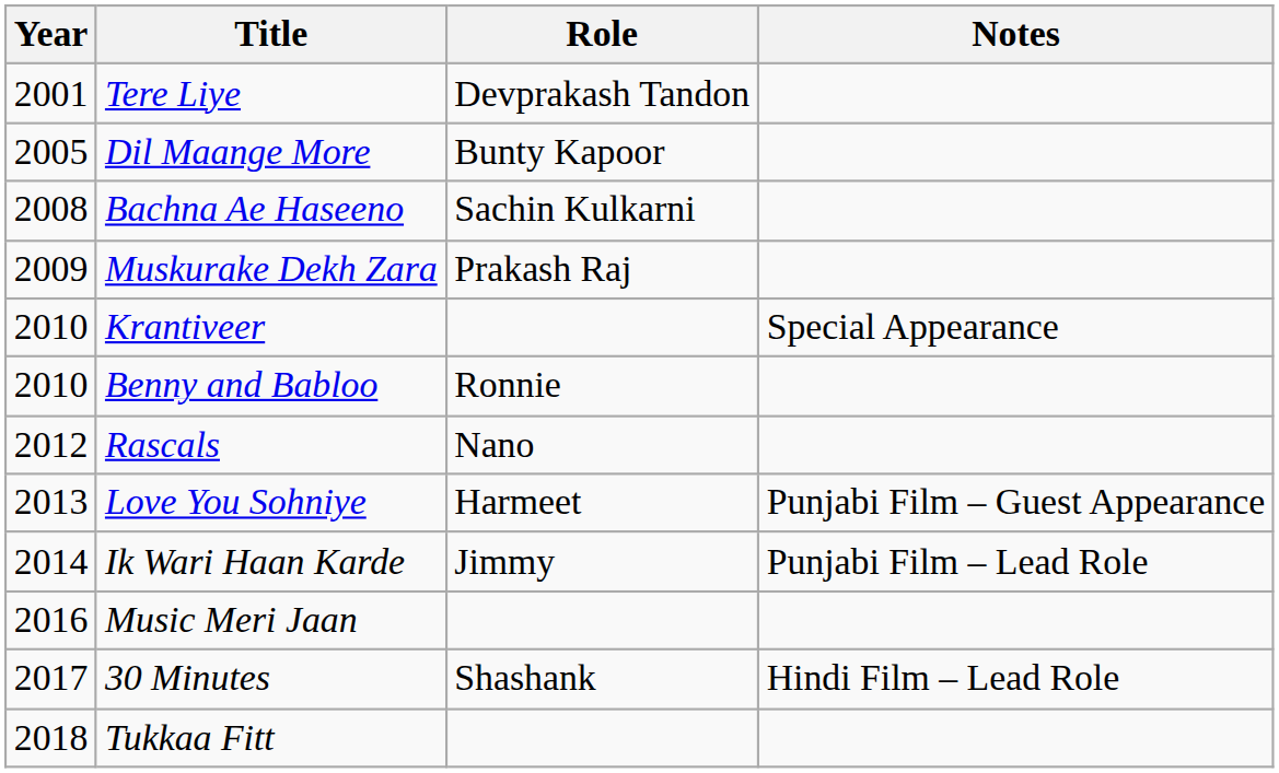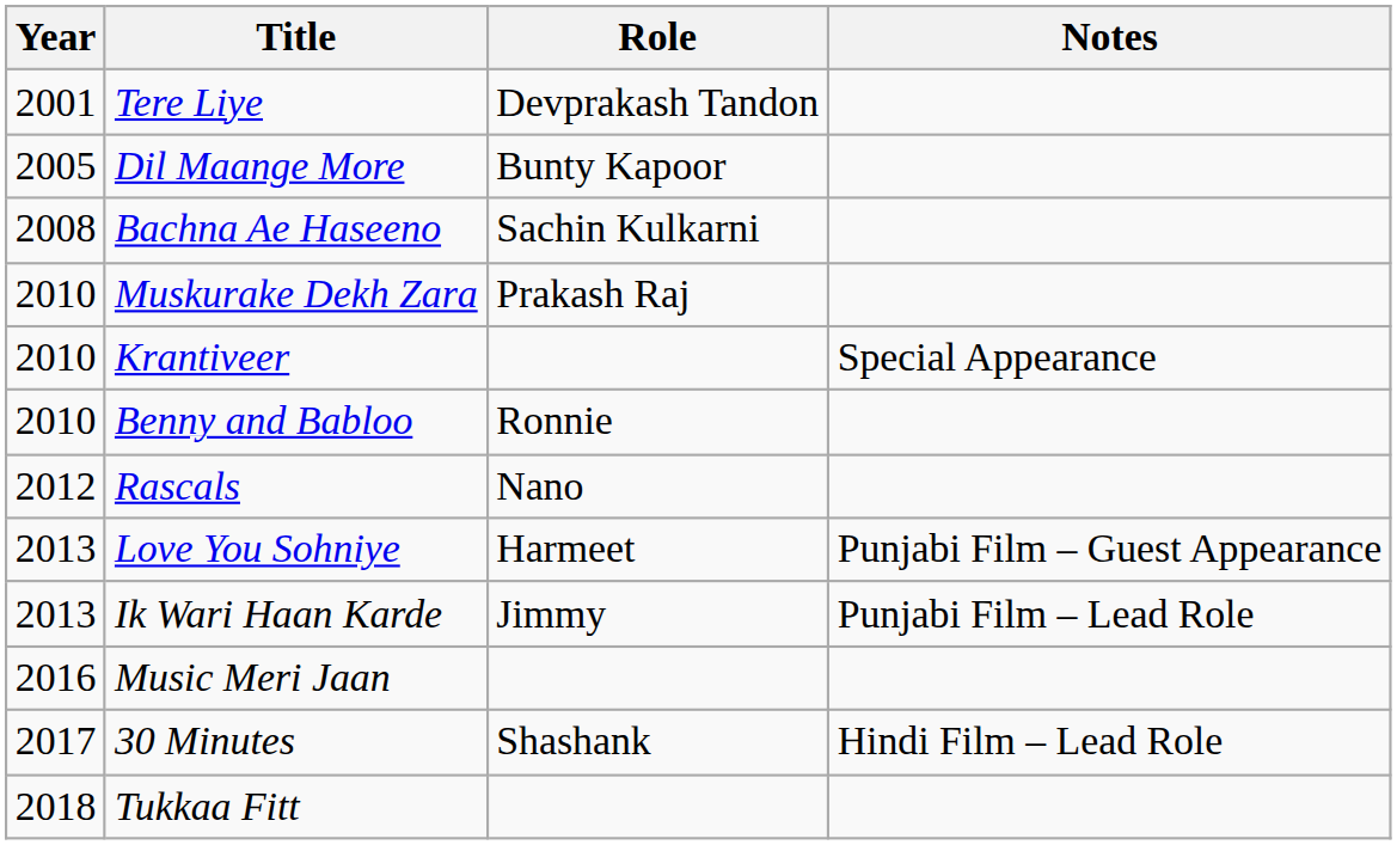Muskurake Dekh Zara | Year: 2009 -> 2010
Ik Wari Haan Karde | Year: 2014 -> 2013
